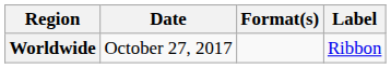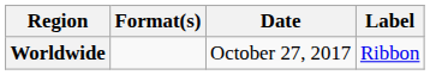columns swapped: Date <-> Format(s)
